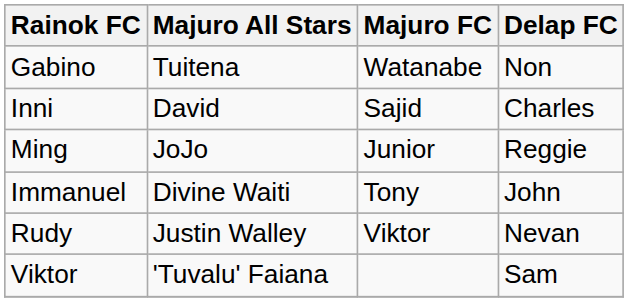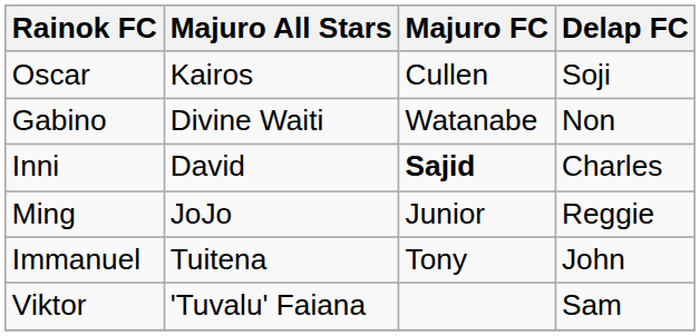+ row: Oscar | Kairos | Cullen | Soji
Gabino | Majuro All Stars: Tuitena -> Divine Waiti
Inni | Majuro FC: normal -> bold
Immanuel | Majuro All Stars: Divine Waiti -> Tuitena
- row: Rudy | Justin Walley | Viktor | Nevan
